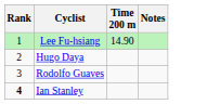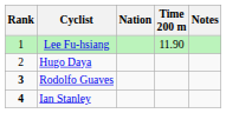+ column: Nation
Lee Fu-hsiang | Time 200 m: 14.90 -> 11.90
Rodolfo Guaves | Rank: normal -> bold
